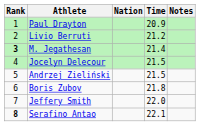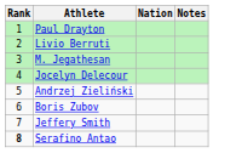- column: Time | 20.9 | 21.2 | 21.4 | 21.5 | 21.5 | 21.8 | 22.0 | 22.1
M. Jegathesan | Rank: bold -> normal
